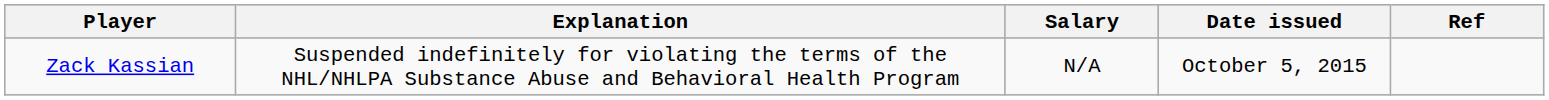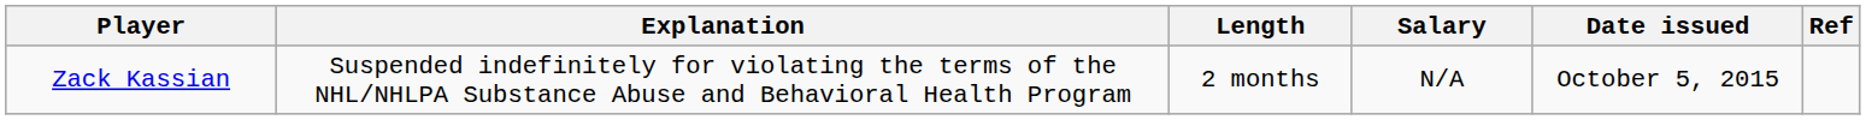+ column: Length | 2 months
